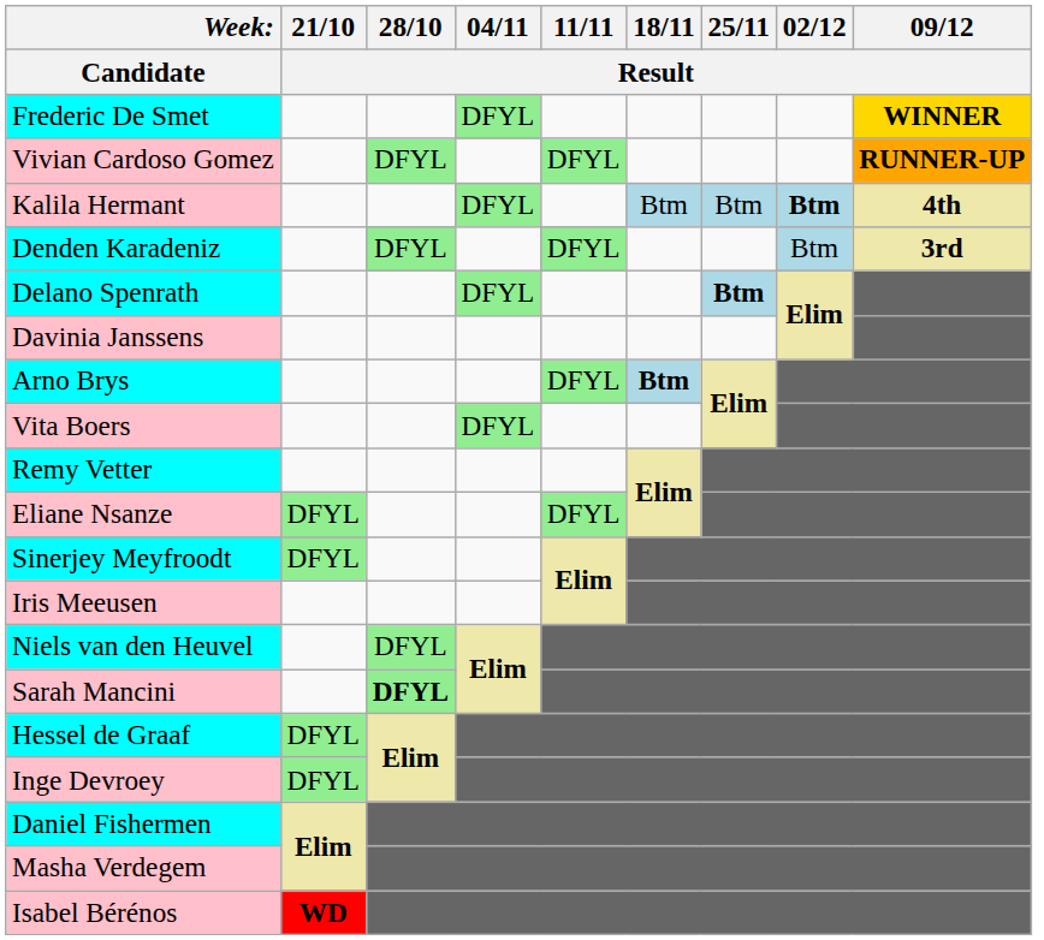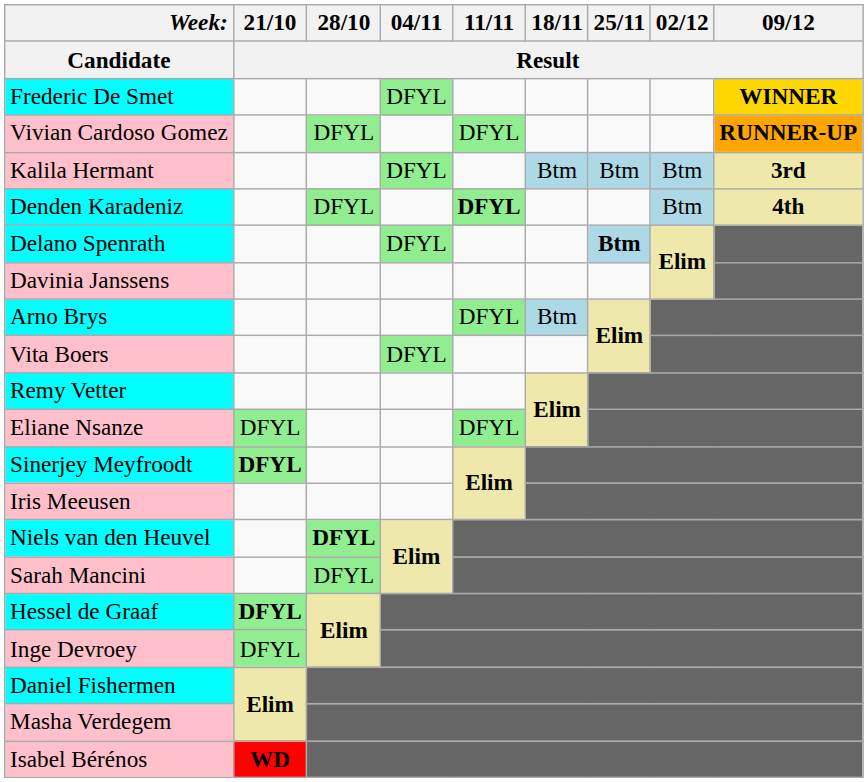Kalila Hermant | 02/12 / Result: bold -> normal
Kalila Hermant | column 9: 4th -> 3rd
Denden Karadeniz | 11/11 / Result: normal -> bold
Denden Karadeniz | column 9: 3rd -> 4th
Arno Brys | 18/11 / Result: bold -> normal
Sinerjey Meyfroodt | 21/10 / Result: normal -> bold
Niels van den Heuvel | 28/10 / Result: normal -> bold
Sarah Mancini | 28/10 / Result: bold -> normal
Hessel de Graaf | 21/10 / Result: normal -> bold
